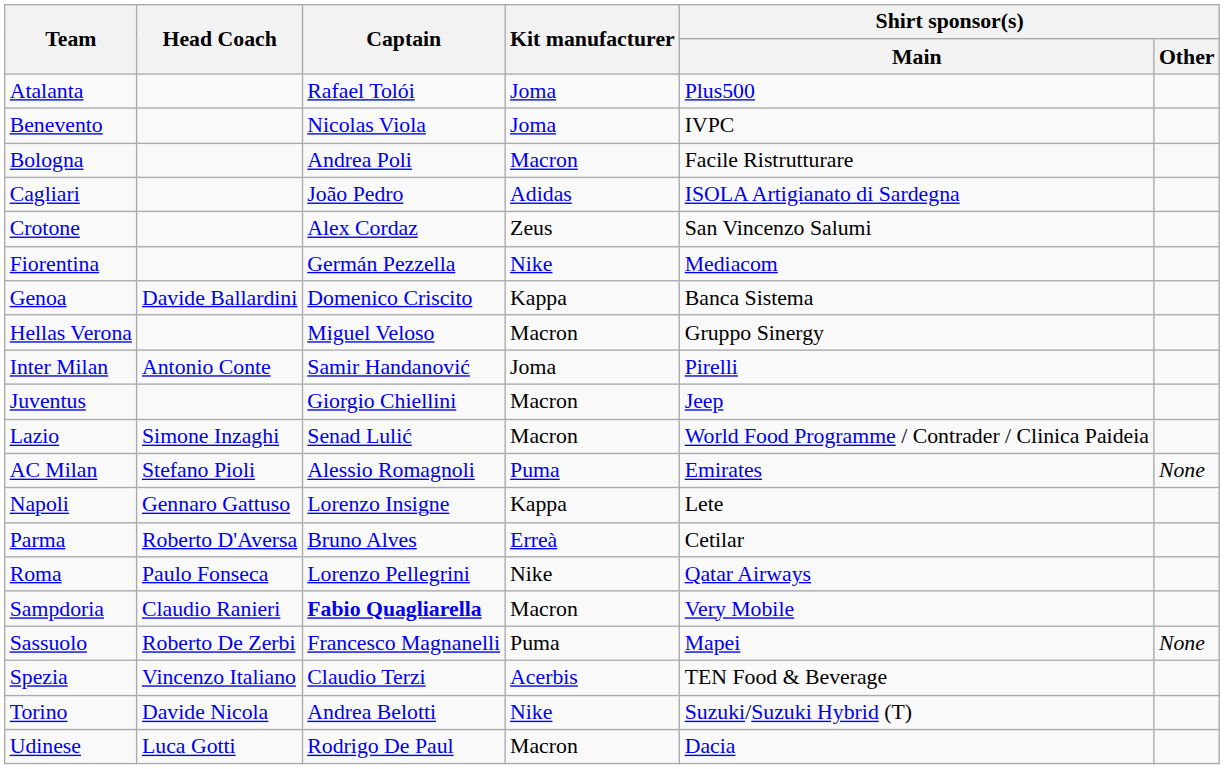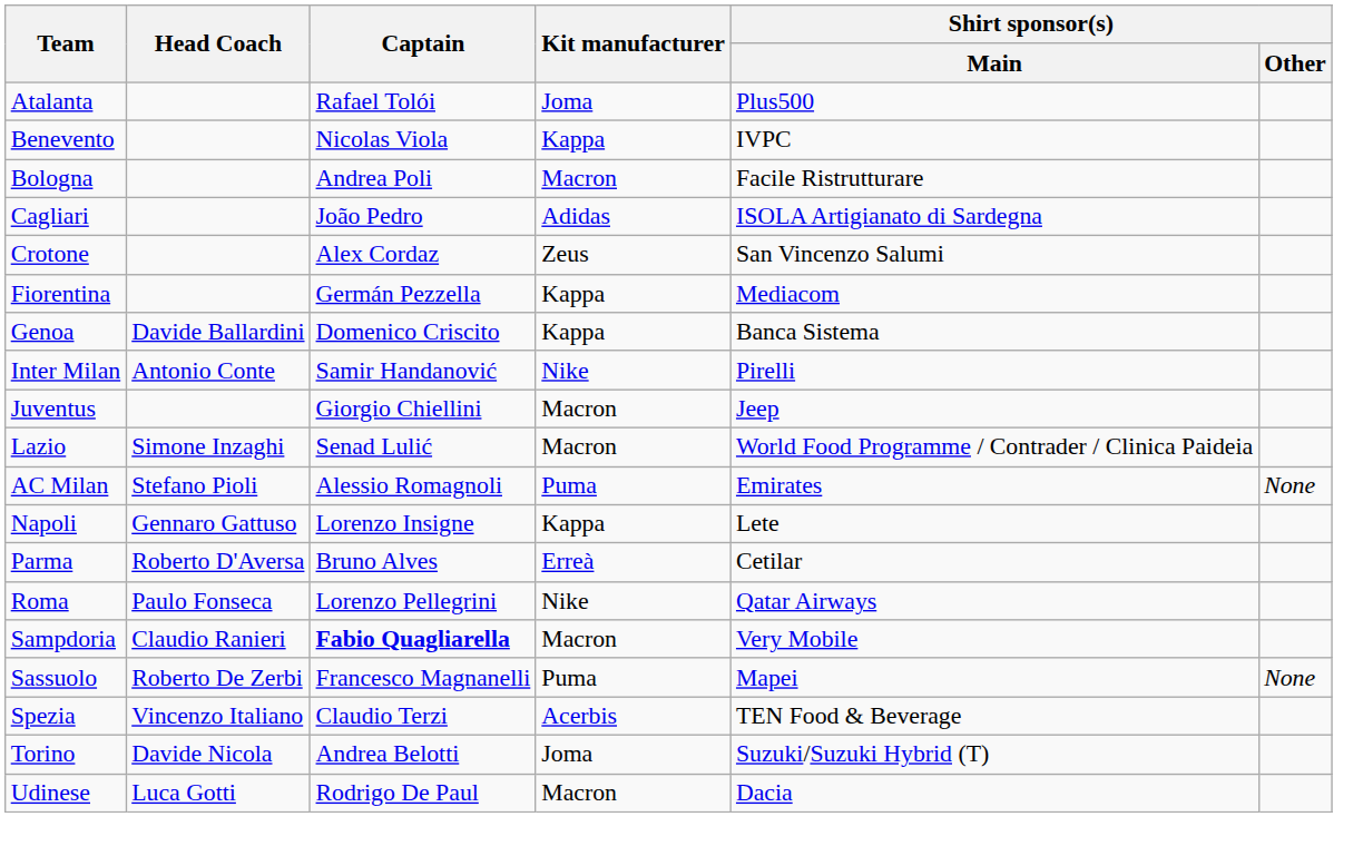Benevento | Kit manufacturer: Joma -> Kappa
Fiorentina | Kit manufacturer: Nike -> Kappa
- row: Hellas Verona | Miguel Veloso | Macron | Gruppo Sinergy
Inter Milan | Kit manufacturer: Joma -> Nike
Torino | Kit manufacturer: Nike -> Joma
